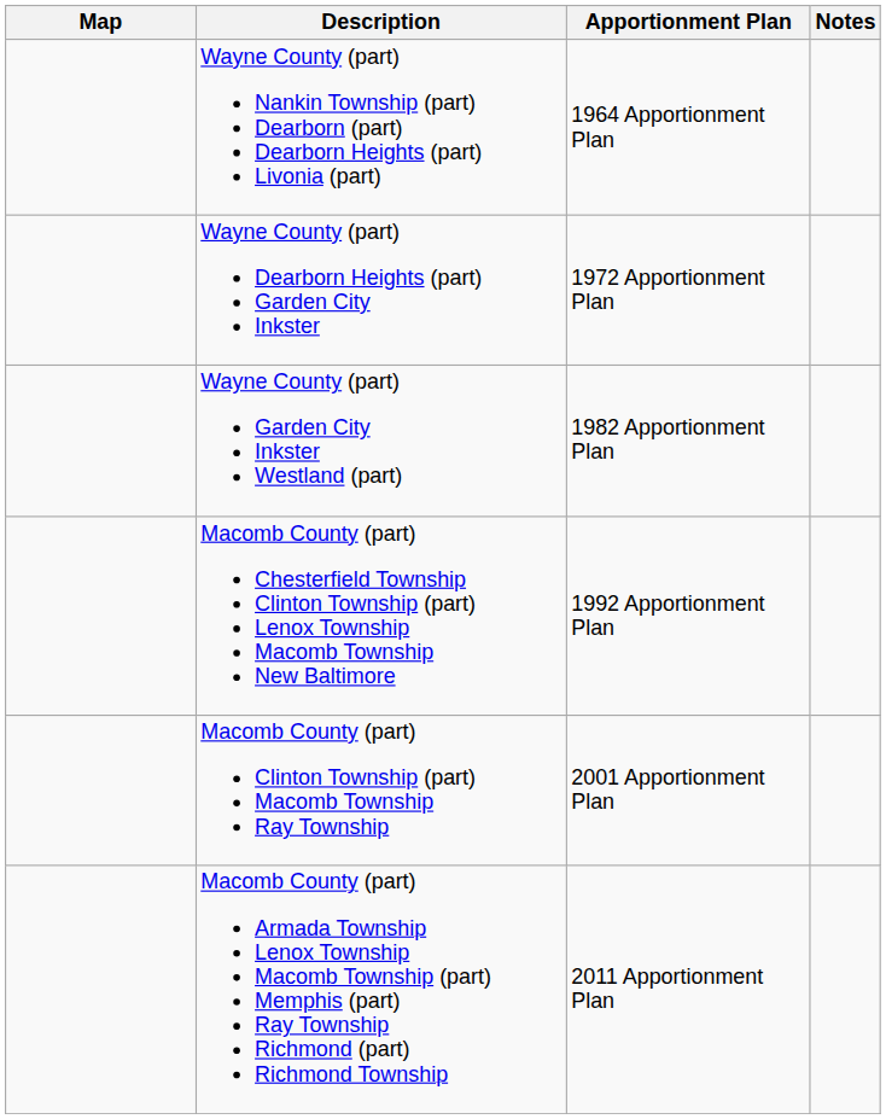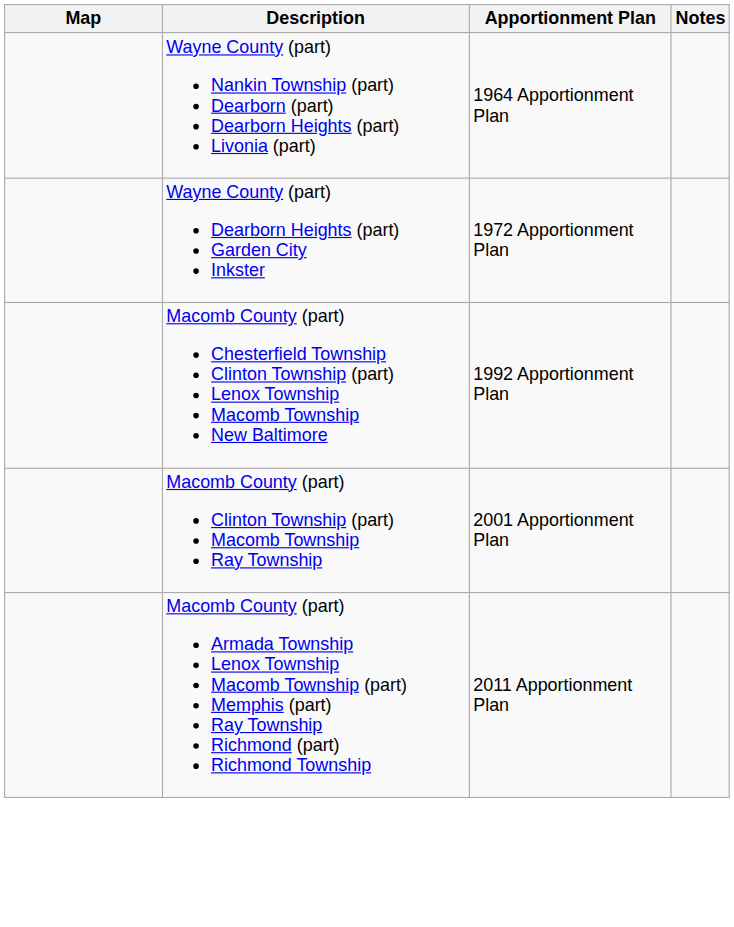- row: Wayne County (part) Garden City Inkster Westland (part) | 1982 Apportionment Plan
